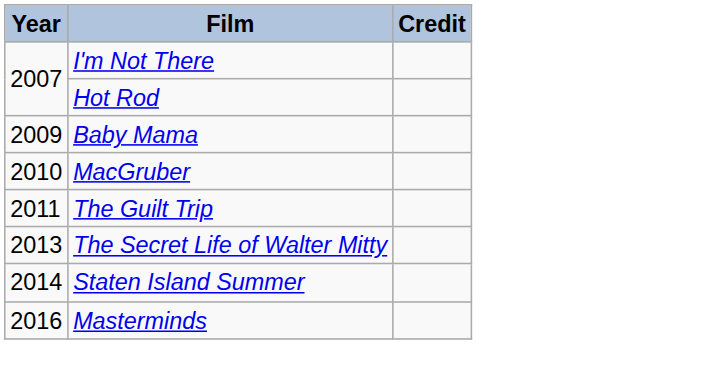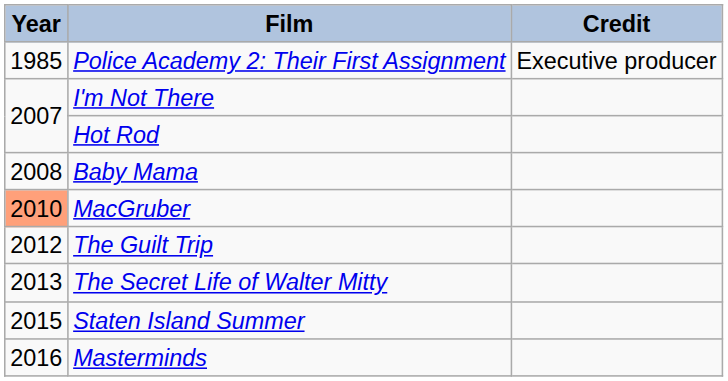+ row: 1985 | Police Academy 2: Their First Assignment | Executive producer
Baby Mama | Year: 2009 -> 2008
MacGruber | Year: no background -> lightsalmon background
The Guilt Trip | Year: 2011 -> 2012
Staten Island Summer | Year: 2014 -> 2015
